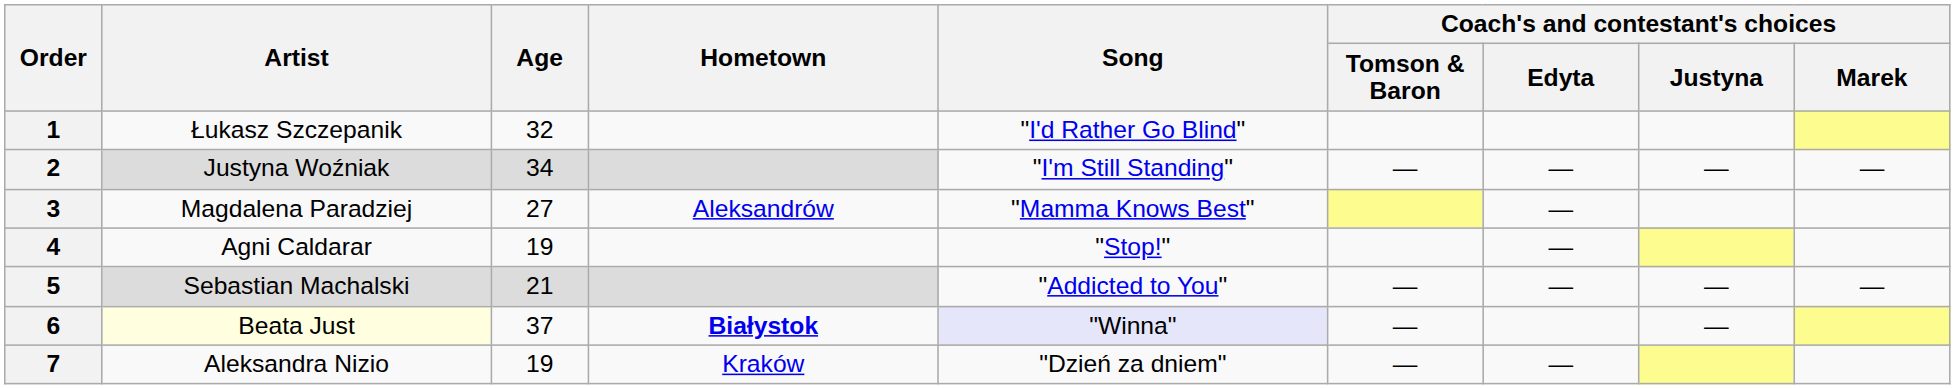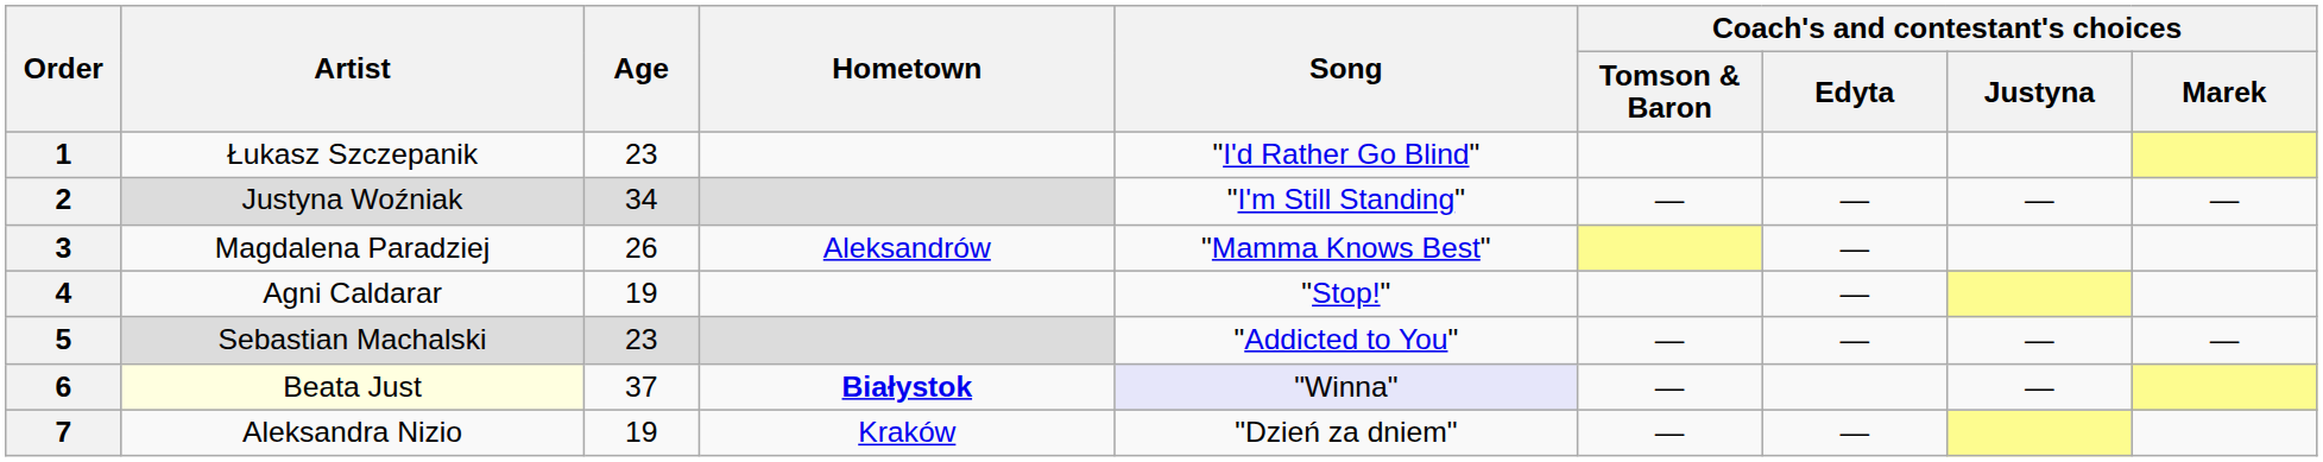1 | Age: 32 -> 23
3 | Age: 27 -> 26
5 | Age: 21 -> 23
